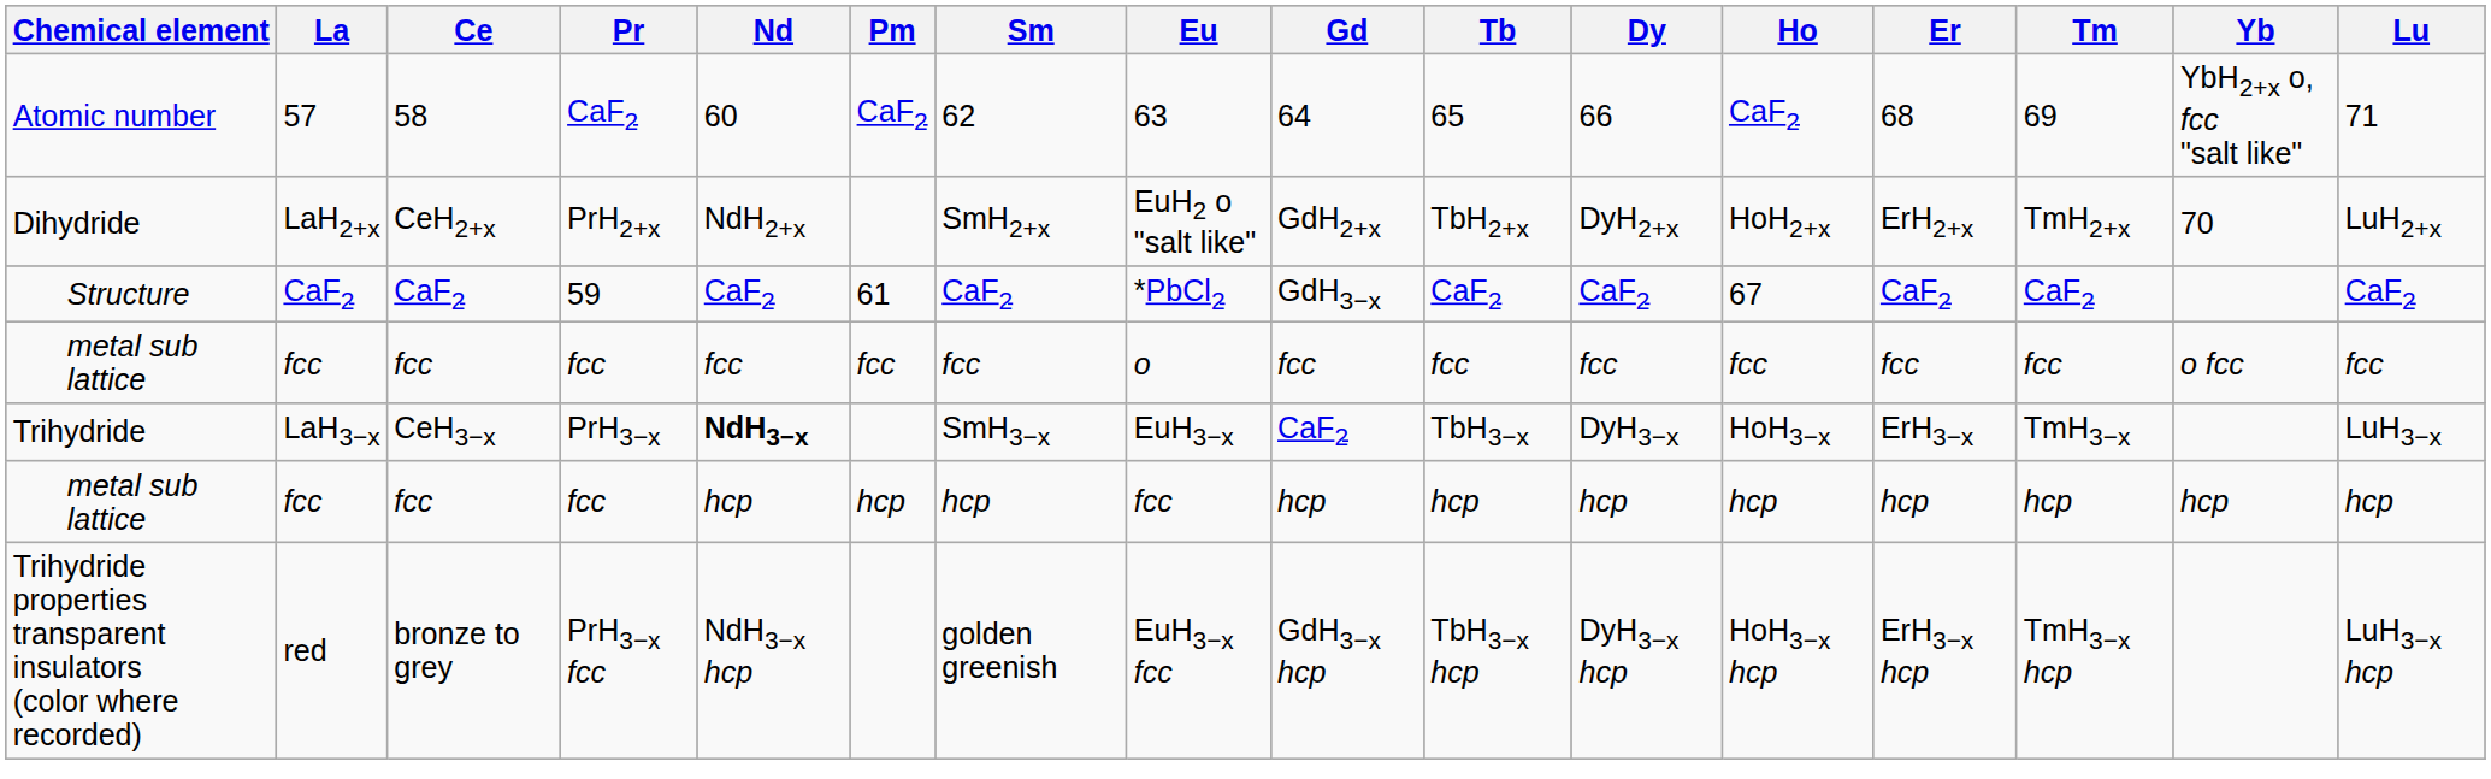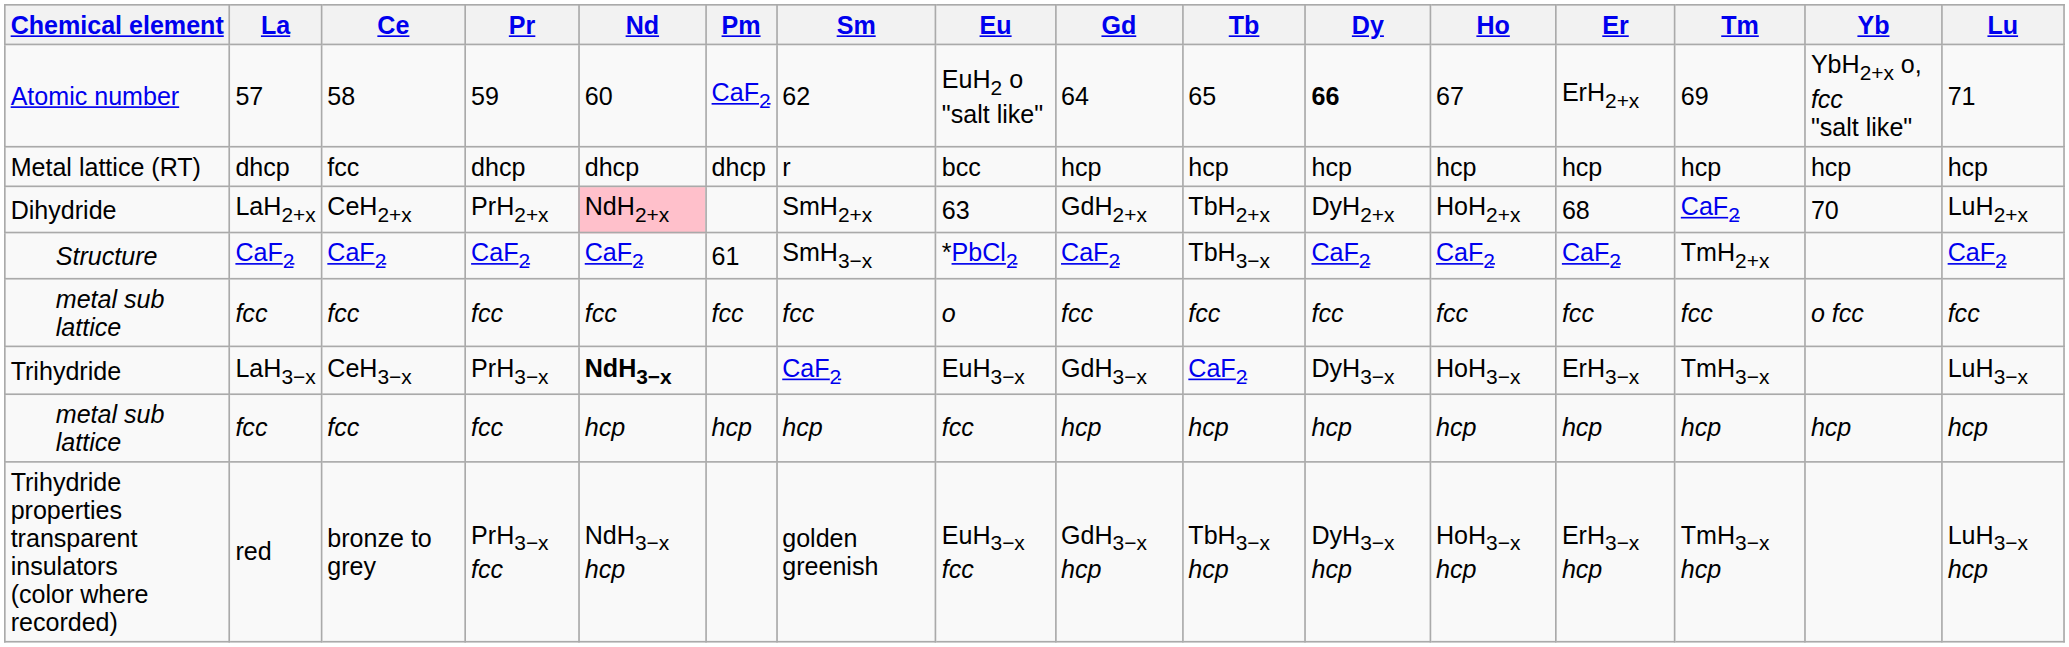Atomic number | Pr: CaF2 -> 59
Atomic number | Eu: 63 -> EuH2 o "salt like"
Atomic number | Dy: normal -> bold
Atomic number | Ho: CaF2 -> 67
Atomic number | Er: 68 -> ErH2+x
+ row: Metal lattice (RT) | dhcp | fcc | dhcp | dhcp | dhcp | r | bcc | hcp | hcp | hcp | hcp | hcp | hcp | hcp | hcp
Dihydride | Nd: no background -> pink background
Dihydride | Eu: EuH2 o "salt like" -> 63
Dihydride | Er: ErH2+x -> 68
Dihydride | Tm: TmH2+x -> CaF2
Structure | Pr: 59 -> CaF2
Structure | Sm: CaF2 -> SmH3−x
Structure | Gd: GdH3−x -> CaF2
Structure | Tb: CaF2 -> TbH3−x
Structure | Ho: 67 -> CaF2
Structure | Tm: CaF2 -> TmH2+x
Trihydride | Sm: SmH3−x -> CaF2
Trihydride | Gd: CaF2 -> GdH3−x
Trihydride | Tb: TbH3−x -> CaF2
